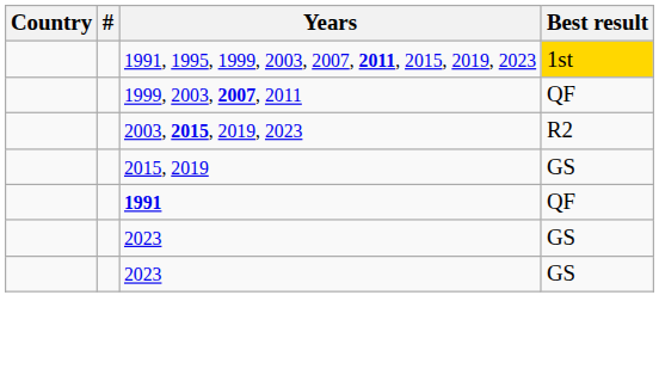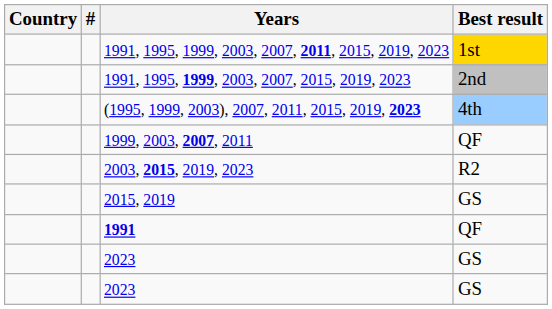+ row: 1991, 1995, 1999, 2003, 2007, 2015, 2019, 2023 | 2nd
+ row: (1995, 1999, 2003), 2007, 2011, 2015, 2019, 2023 | 4th
